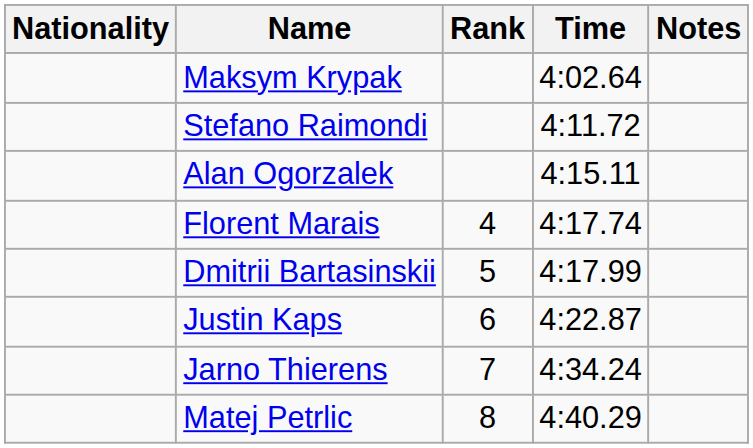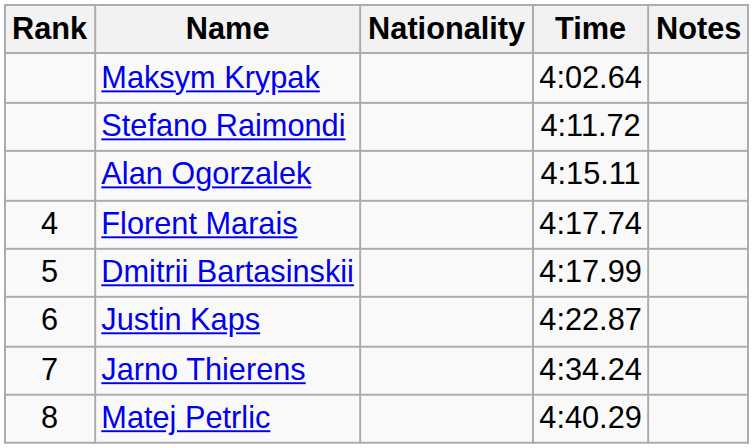columns swapped: Rank <-> Nationality
